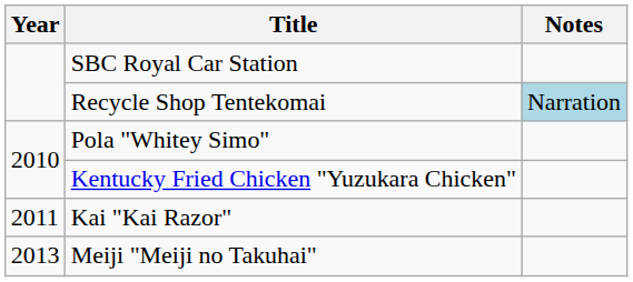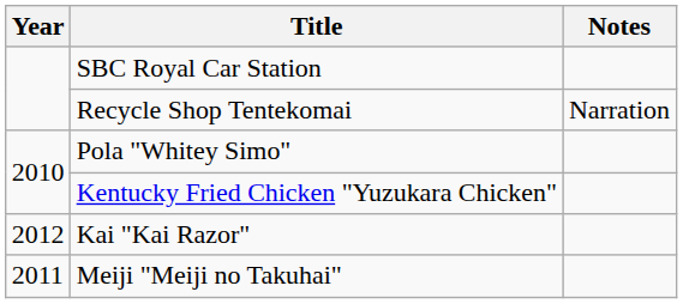Recycle Shop Tentekomai | Notes: lightblue background -> no background
Kai "Kai Razor" | Year: 2011 -> 2012
Meiji "Meiji no Takuhai" | Year: 2013 -> 2011
